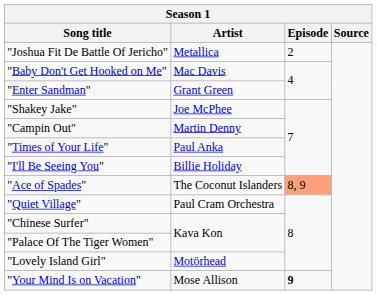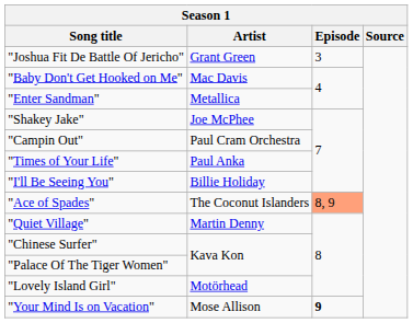"Joshua Fit De Battle Of Jericho" | Artist: Metallica -> Grant Green
"Joshua Fit De Battle Of Jericho" | Episode: 2 -> 3
"Enter Sandman" | Artist: Grant Green -> Metallica
"Campin Out" | Artist: Martin Denny -> Paul Cram Orchestra
"Quiet Village" | Artist: Paul Cram Orchestra -> Martin Denny
